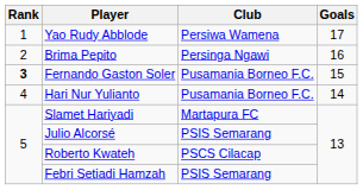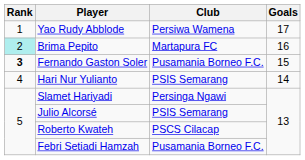Brima Pepito | Rank: no background -> paleturquoise background
Brima Pepito | Club: Persinga Ngawi -> Martapura FC
Hari Nur Yulianto | Club: Pusamania Borneo F.C. -> PSIS Semarang
Slamet Hariyadi | Club: Martapura FC -> Persinga Ngawi
Febri Setiadi Hamzah | Club: PSIS Semarang -> Pusamania Borneo F.C.
